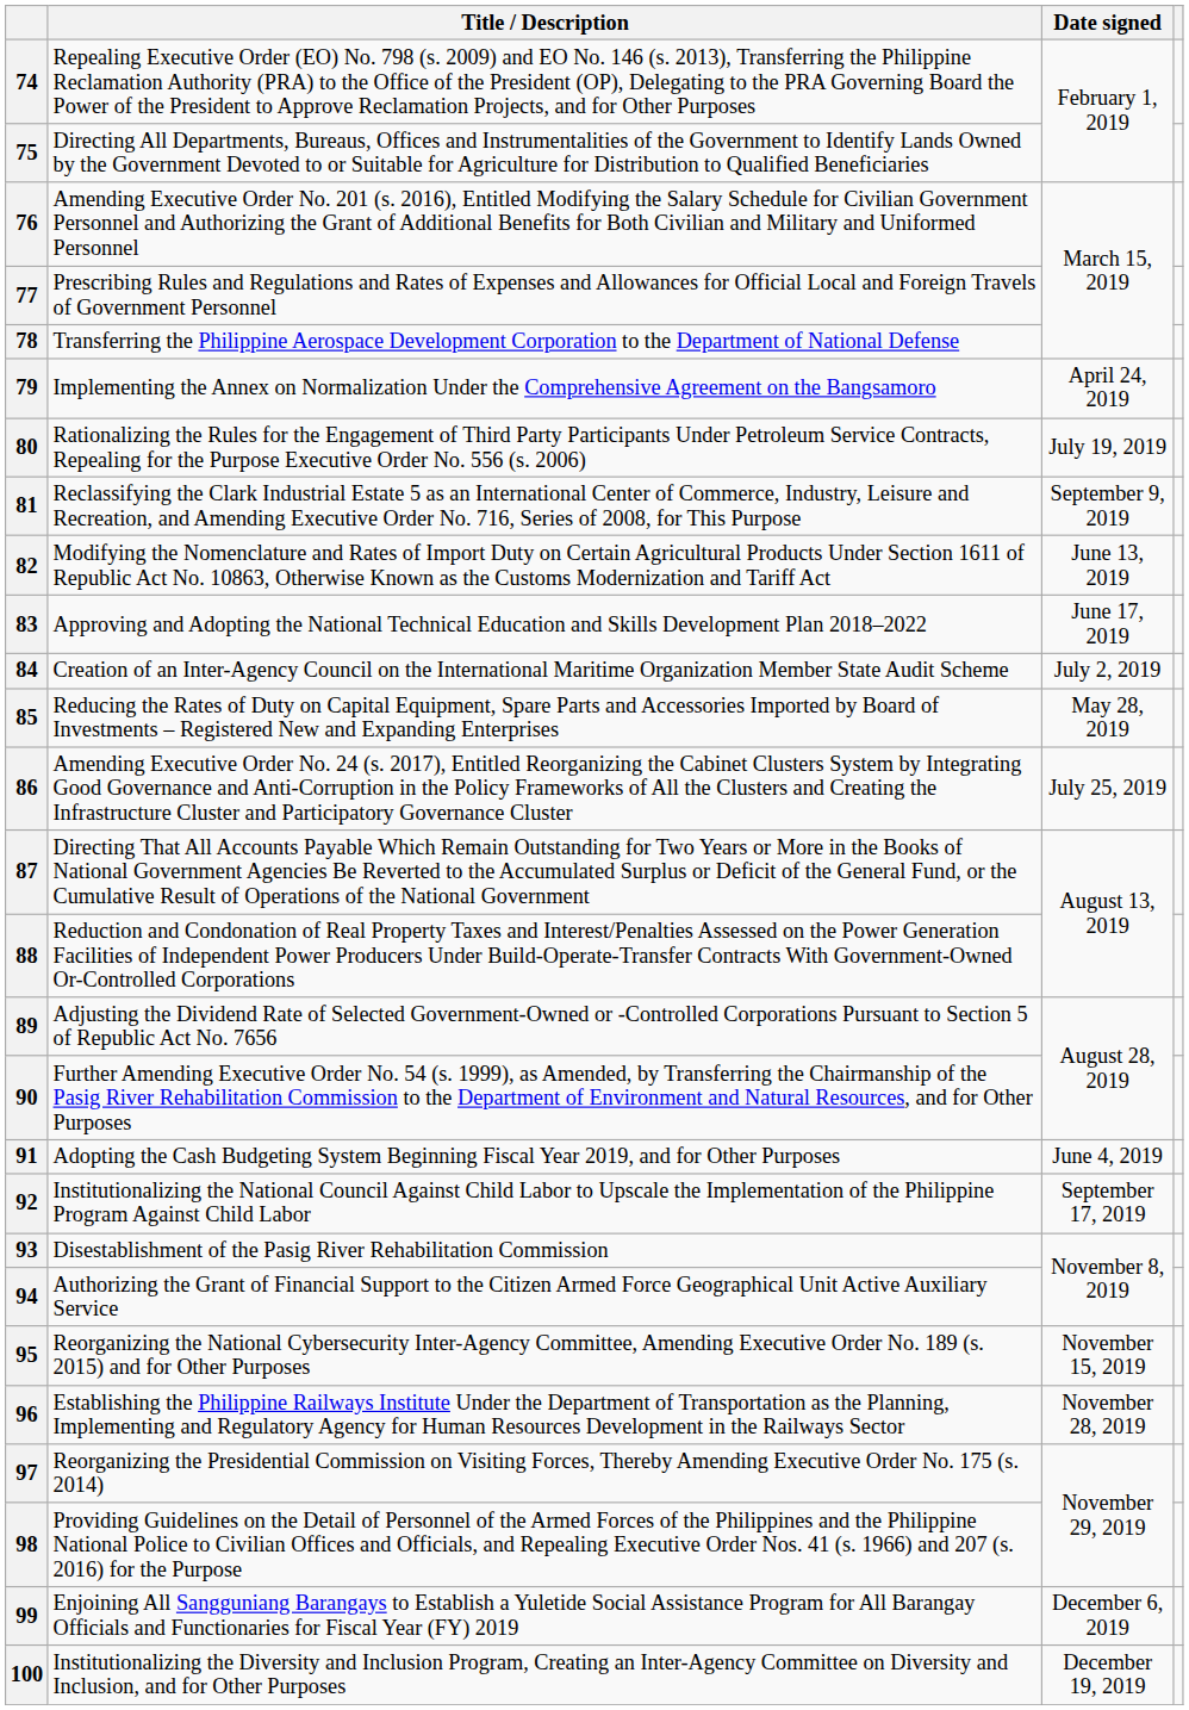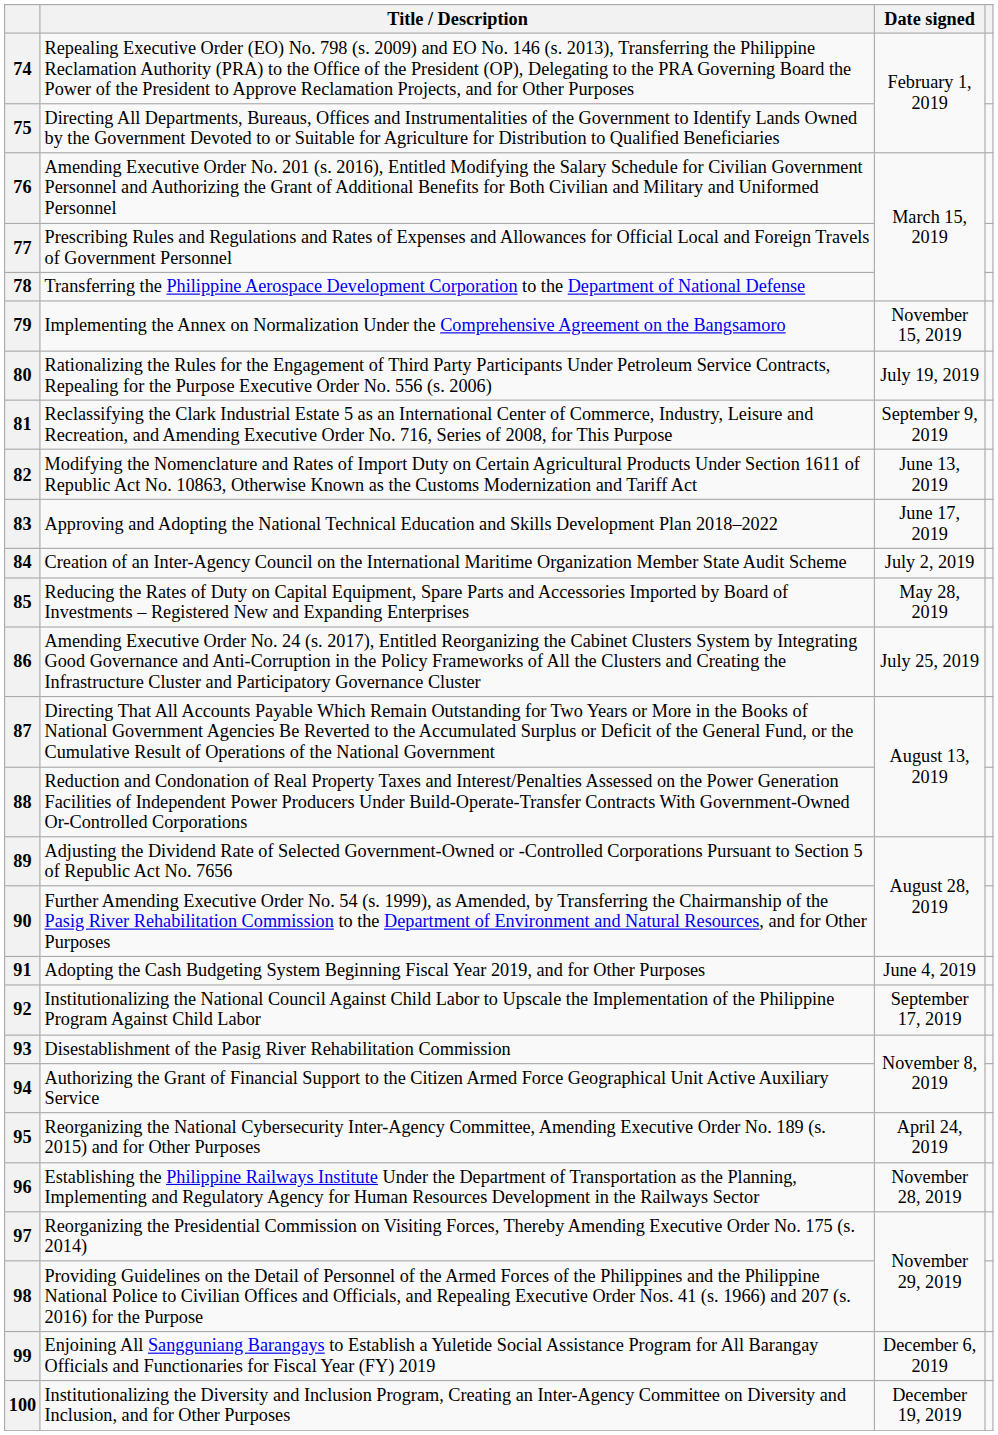79 | Date signed: April 24, 2019 -> November 15, 2019
95 | Date signed: November 15, 2019 -> April 24, 2019
